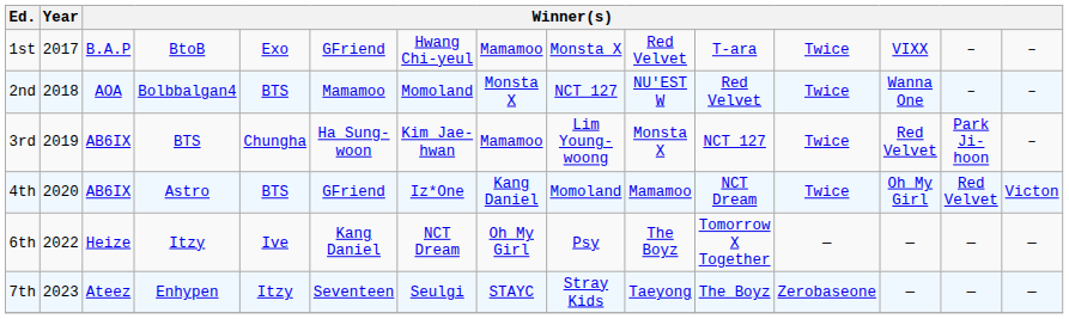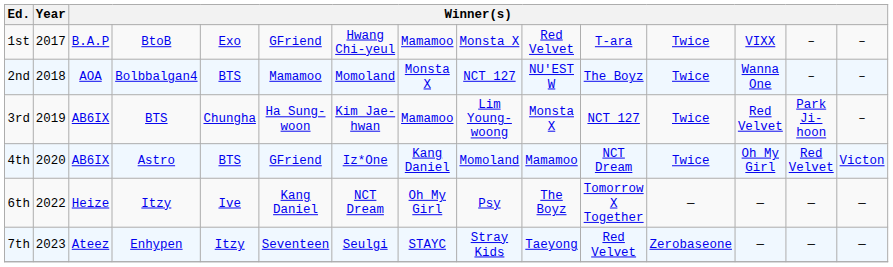2nd | column 11: Red Velvet -> The Boyz
7th | column 11: The Boyz -> Red Velvet
